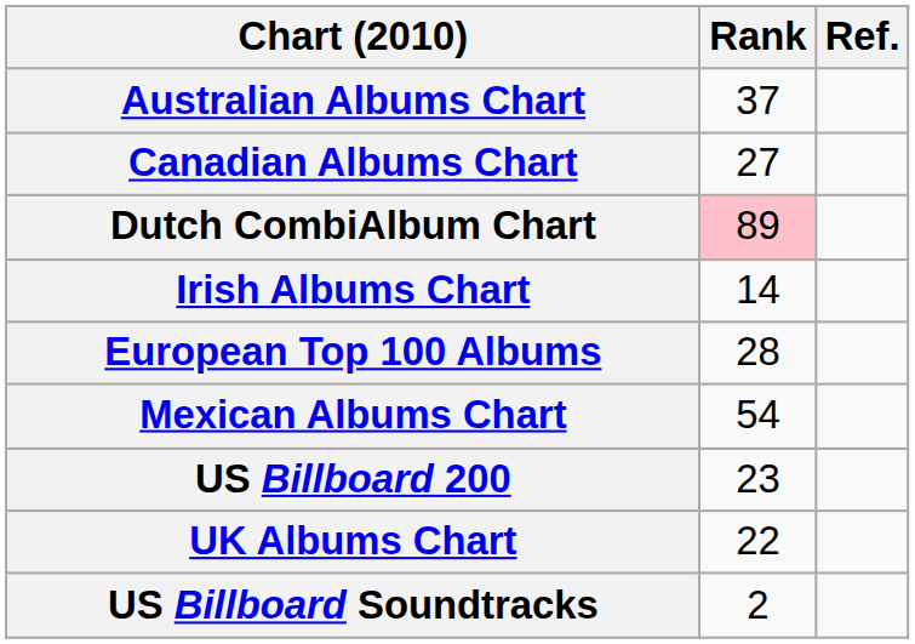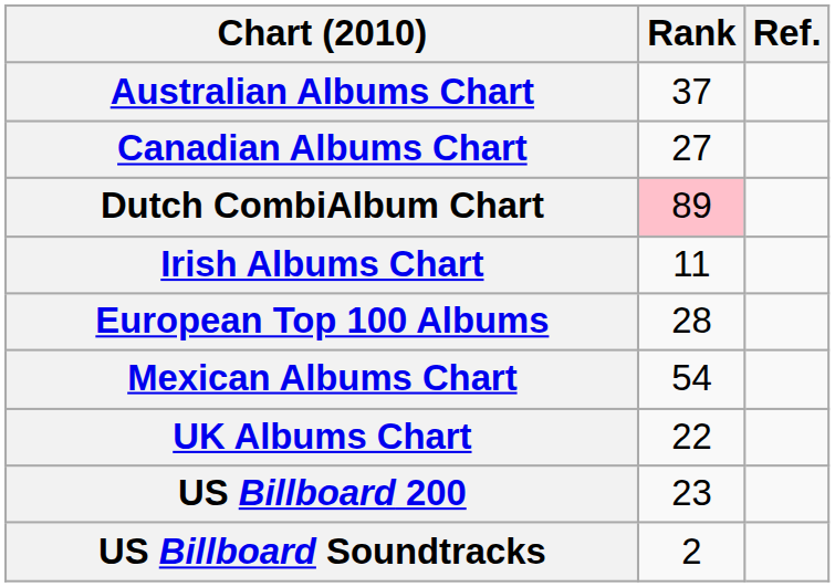Irish Albums Chart | Rank: 14 -> 11
rows swapped: UK Albums Chart <-> US Billboard 200
